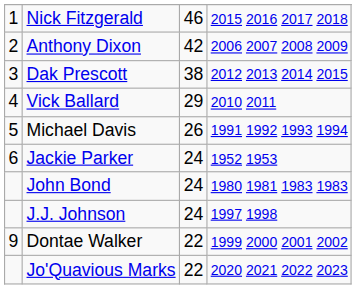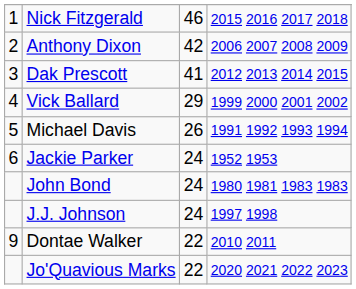Dak Prescott | column 3: 38 -> 41
Vick Ballard | column 4: 2010 2011 -> 1999 2000 2001 2002
Dontae Walker | column 4: 1999 2000 2001 2002 -> 2010 2011
